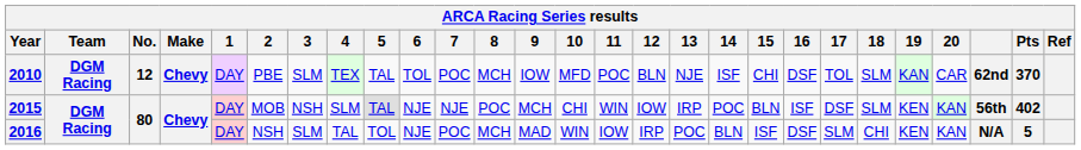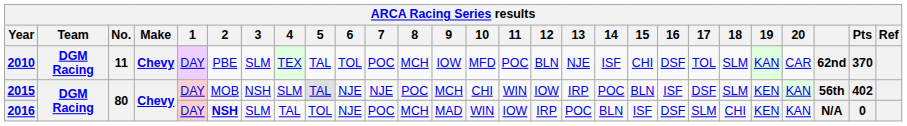2010 | No.: 12 -> 11
2016 | 2: normal -> bold
2016 | Pts: 5 -> 0
